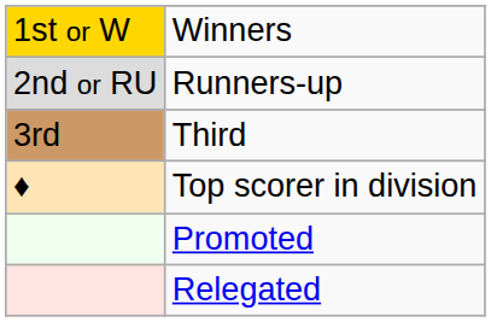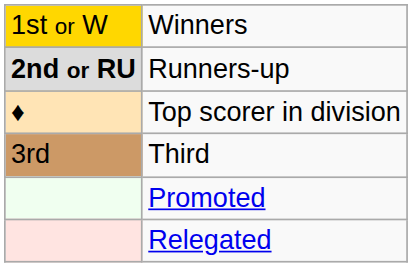Runners-up | column 1: normal -> bold
rows swapped: Third <-> Top scorer in division
